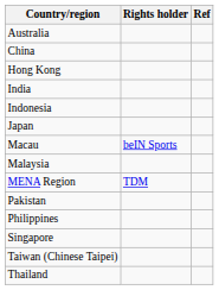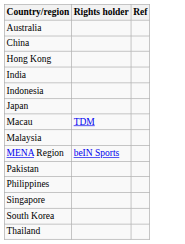Macau | Rights holder: beIN Sports -> TDM
MENA Region | Rights holder: TDM -> beIN Sports
+ row: South Korea
- row: Taiwan (Chinese Taipei)
